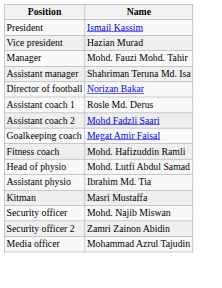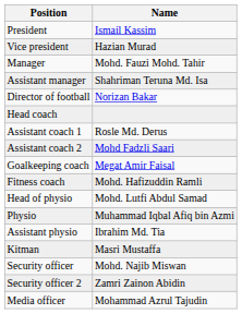+ row: Head coach
+ row: Physio | Muhammad Iqbal Afiq bin Azmi
